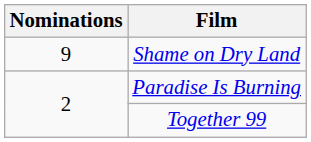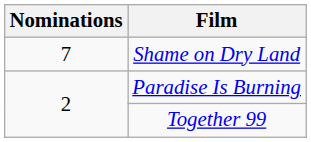Shame on Dry Land | Nominations: 9 -> 7
